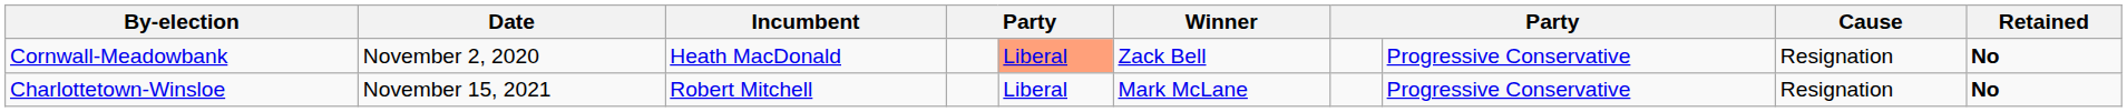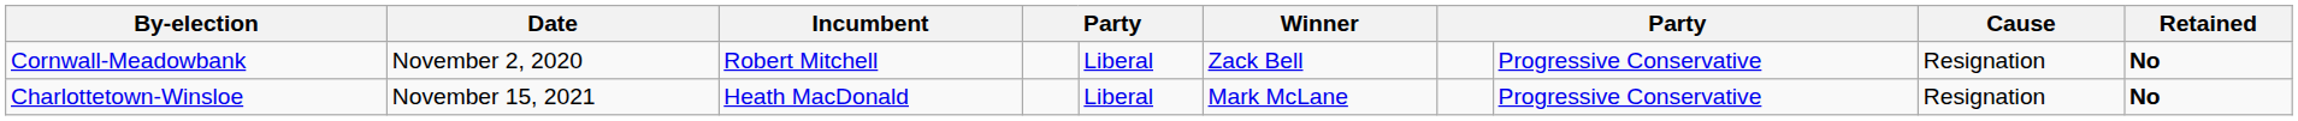Cornwall-Meadowbank | Incumbent: Heath MacDonald -> Robert Mitchell
Cornwall-Meadowbank | column 5: lightsalmon background -> no background
Charlottetown-Winsloe | Incumbent: Robert Mitchell -> Heath MacDonald
